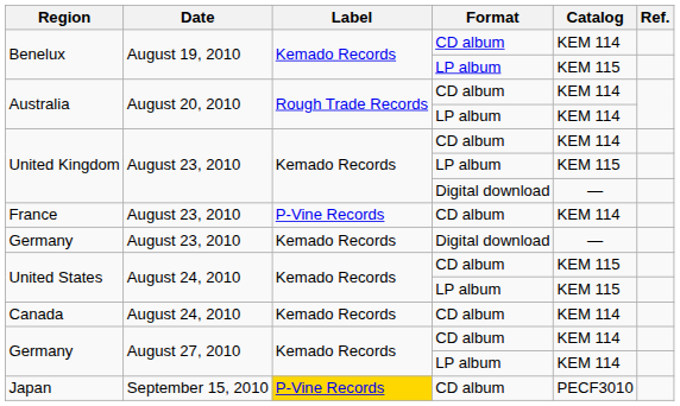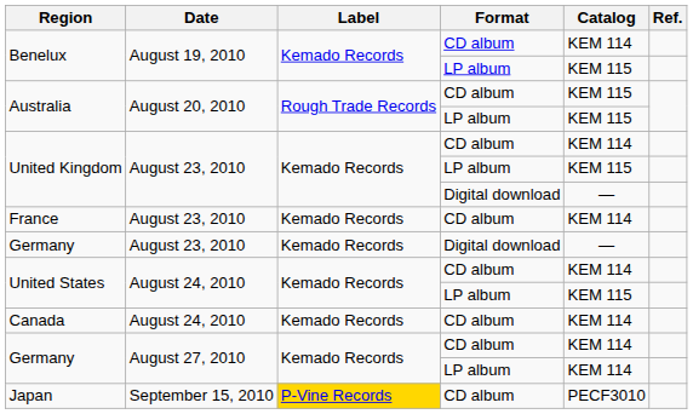Australia / CD album | Catalog: KEM 114 -> KEM 115
Australia / LP album | Catalog: KEM 114 -> KEM 115
France | Label: P-Vine Records -> Kemado Records
United States / CD album | Catalog: KEM 115 -> KEM 114
